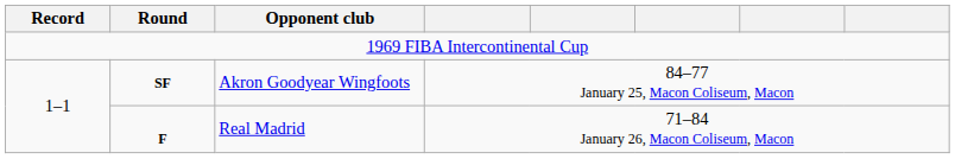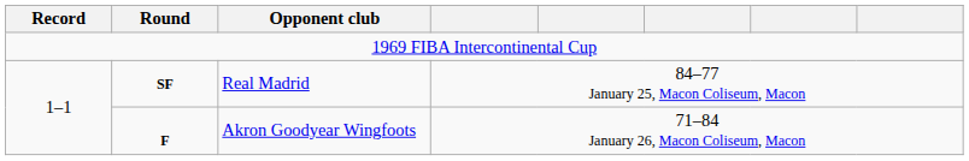SF | Opponent club: Akron Goodyear Wingfoots -> Real Madrid
F | Opponent club: Real Madrid -> Akron Goodyear Wingfoots
